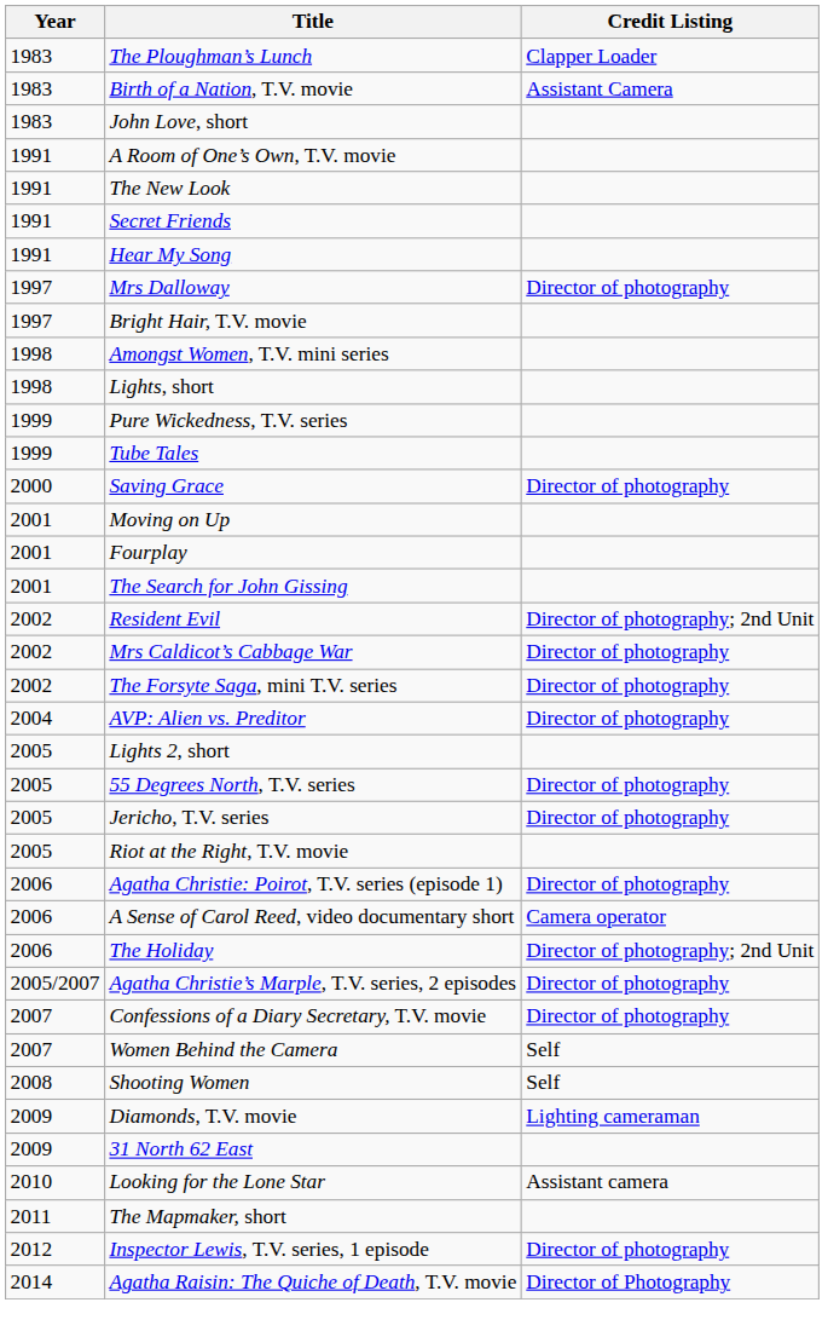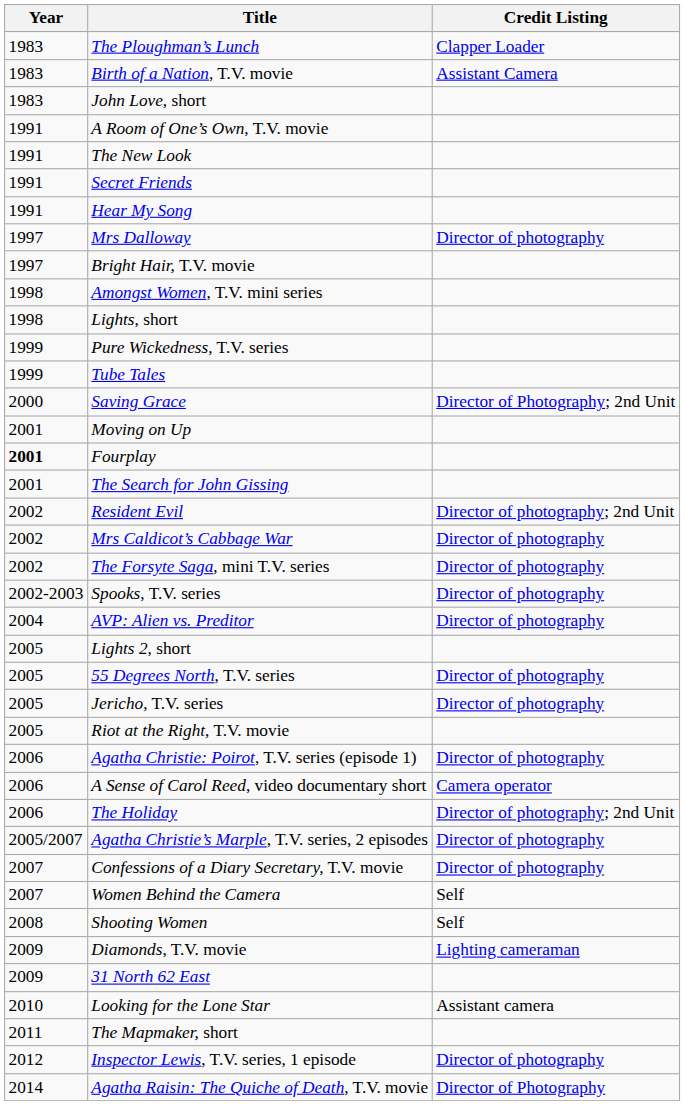Saving Grace | Credit Listing: Director of photography -> Director of Photography; 2nd Unit
Fourplay | Year: normal -> bold
+ row: 2002-2003 | Spooks, T.V. series | Director of photography
